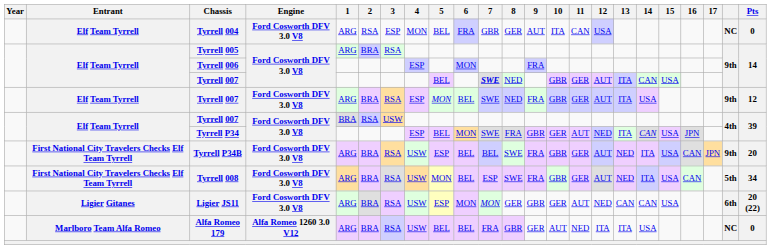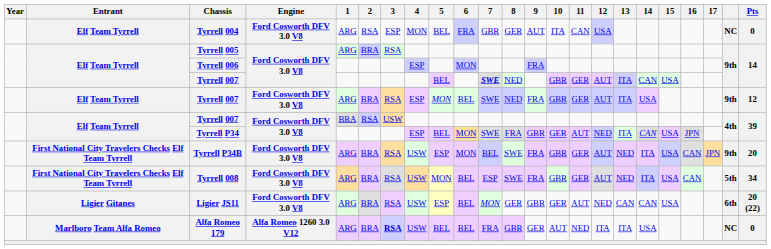Tyrrell P34B | 6: BEL -> MON
Ligier JS11 | 6: MON -> BEL
Alfa Romeo 179 | 3: normal -> bold
